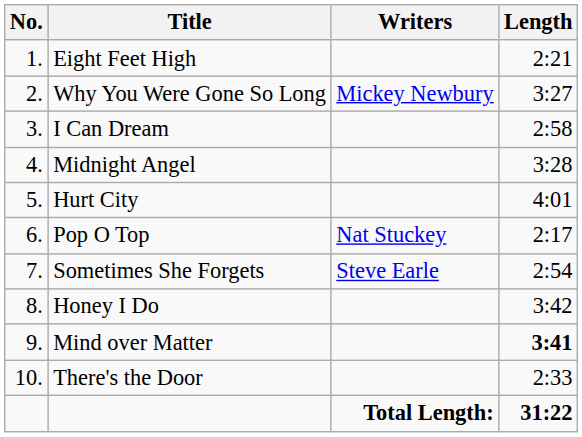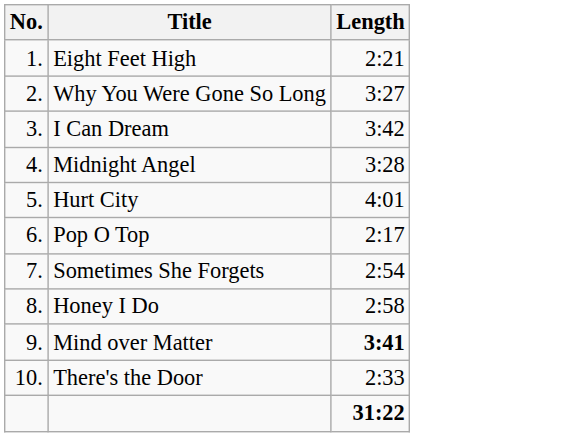- column: Writers | Mickey Newbury | Nat Stuckey | Steve Earle | Total Length:
I Can Dream | Length: 2:58 -> 3:42
Honey I Do | Length: 3:42 -> 2:58
